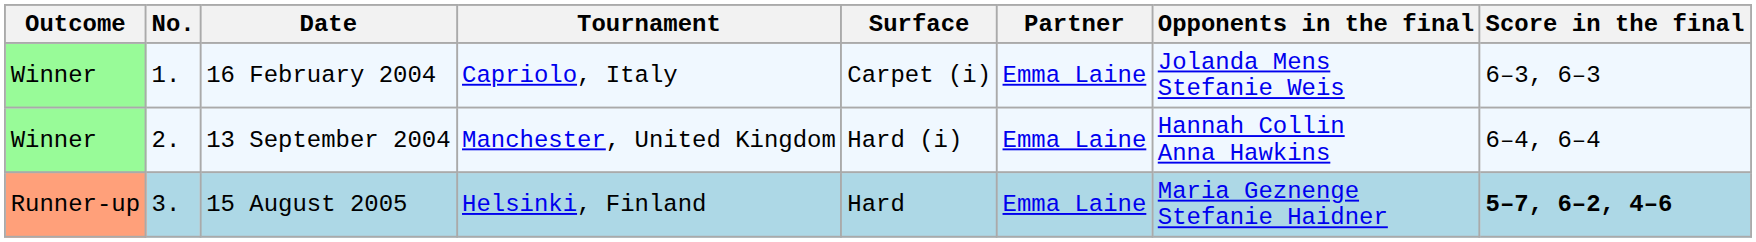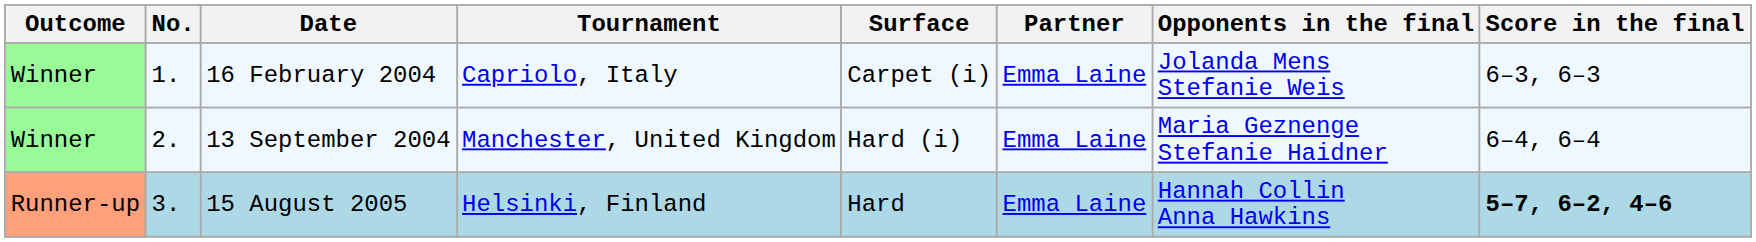13 September 2004 | Opponents in the final: Hannah Collin Anna Hawkins -> Maria Geznenge Stefanie Haidner
15 August 2005 | Opponents in the final: Maria Geznenge Stefanie Haidner -> Hannah Collin Anna Hawkins
